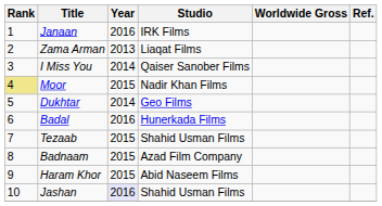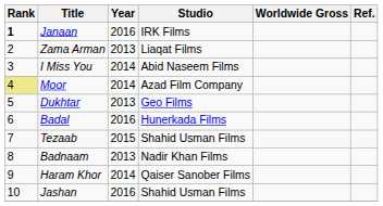Janaan | Rank: normal -> bold
I Miss You | Studio: Qaiser Sanober Films -> Abid Naseem Films
Moor | Year: 2015 -> 2014
Moor | Studio: Nadir Khan Films -> Azad Film Company
Dukhtar | Year: 2014 -> 2013
Badnaam | Year: 2015 -> 2013
Badnaam | Studio: Azad Film Company -> Nadir Khan Films
Haram Khor | Year: 2015 -> 2014
Haram Khor | Studio: Abid Naseem Films -> Qaiser Sanober Films
Jashan | Year: lavender background -> no background
